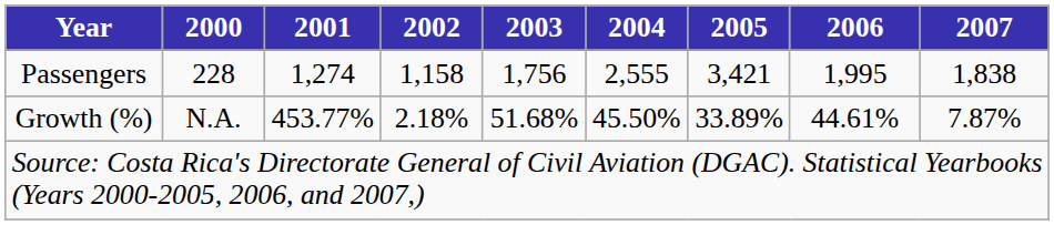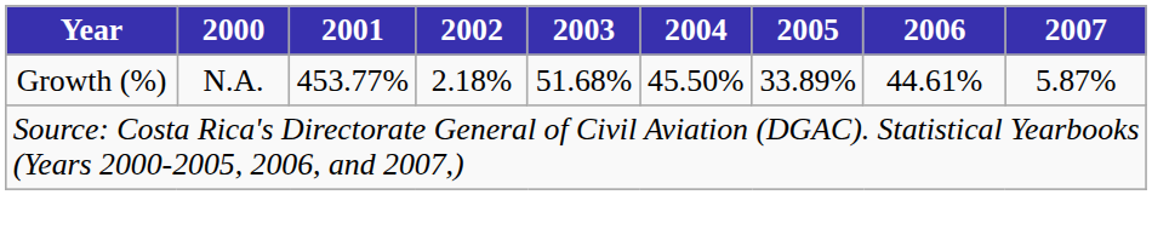- row: Passengers | 228 | 1,274 | 1,158 | 1,756 | 2,555 | 3,421 | 1,995 | 1,838
Growth (%) | 2007: 7.87% -> 5.87%
